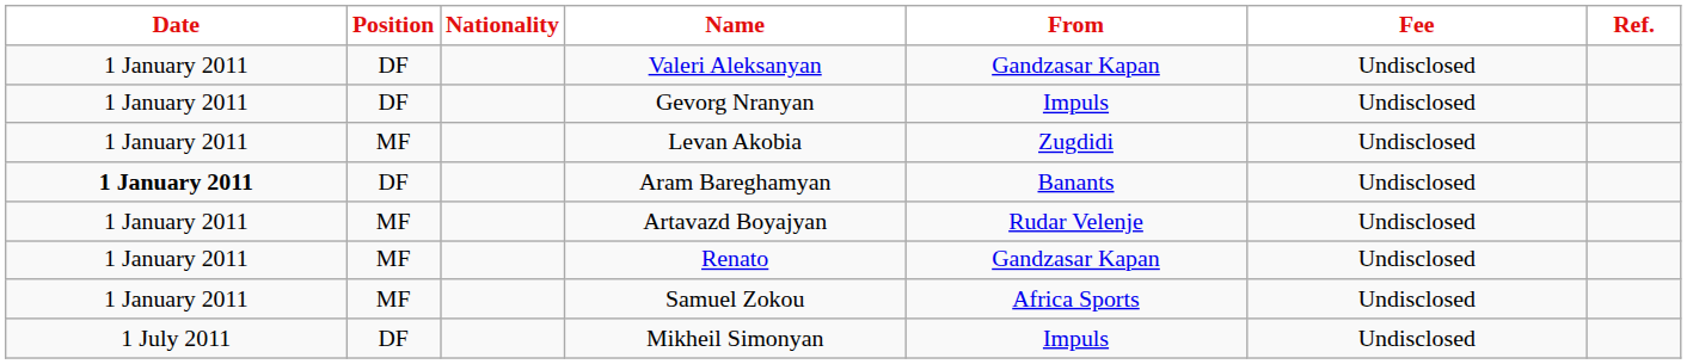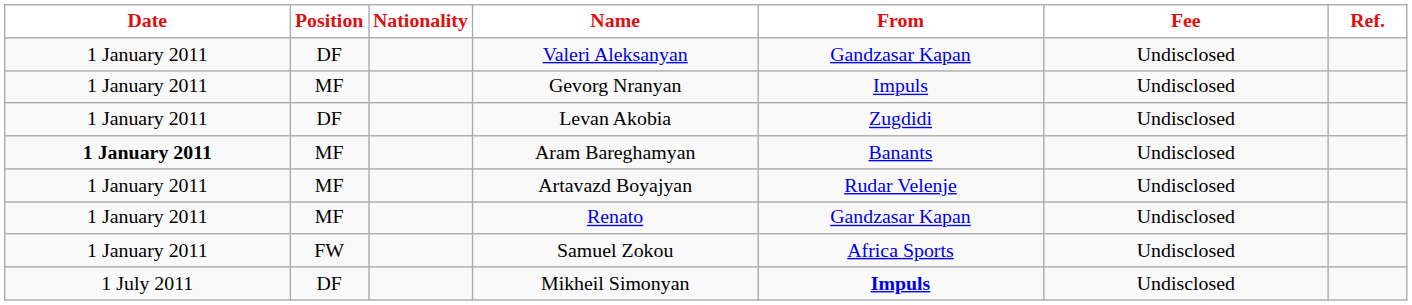Gevorg Nranyan | Position: DF -> MF
Levan Akobia | Position: MF -> DF
Aram Bareghamyan | Position: DF -> MF
Samuel Zokou | Position: MF -> FW
Mikheil Simonyan | From: normal -> bold
